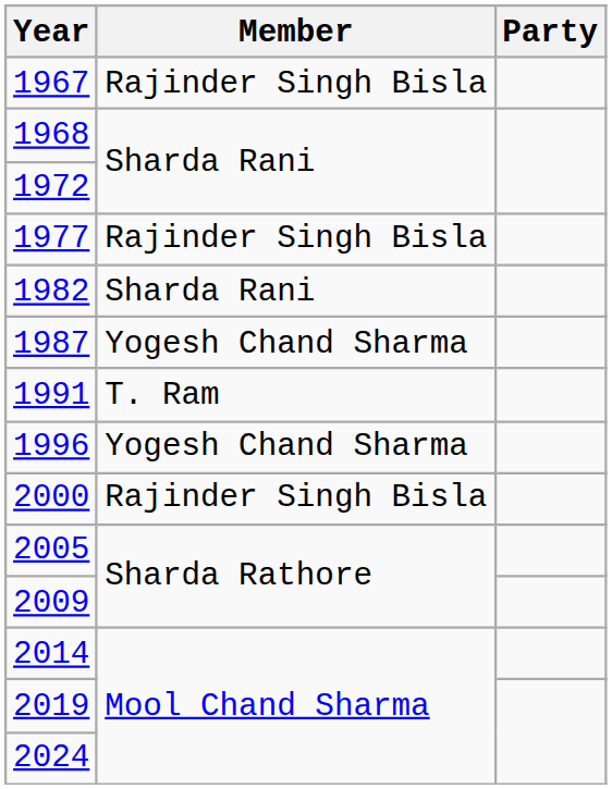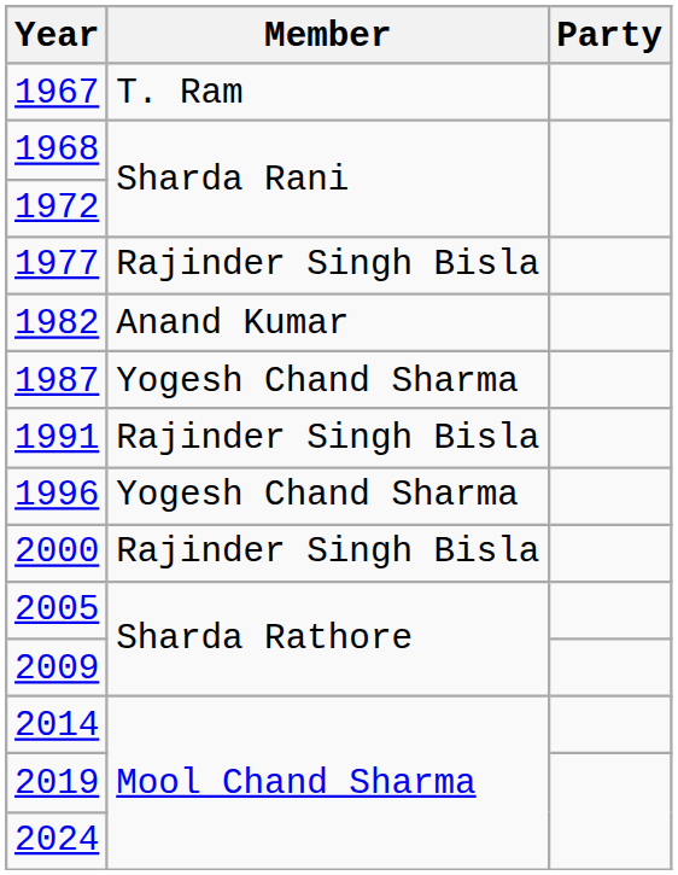1967 | Member: Rajinder Singh Bisla -> T. Ram
1982 | Member: Sharda Rani -> Anand Kumar
1991 | Member: T. Ram -> Rajinder Singh Bisla
